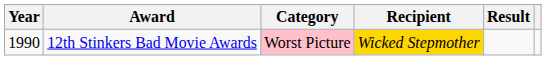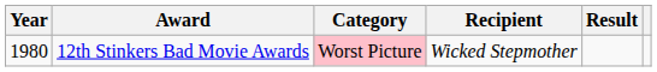12th Stinkers Bad Movie Awards | Year: 1990 -> 1980
12th Stinkers Bad Movie Awards | Recipient: gold background -> no background
